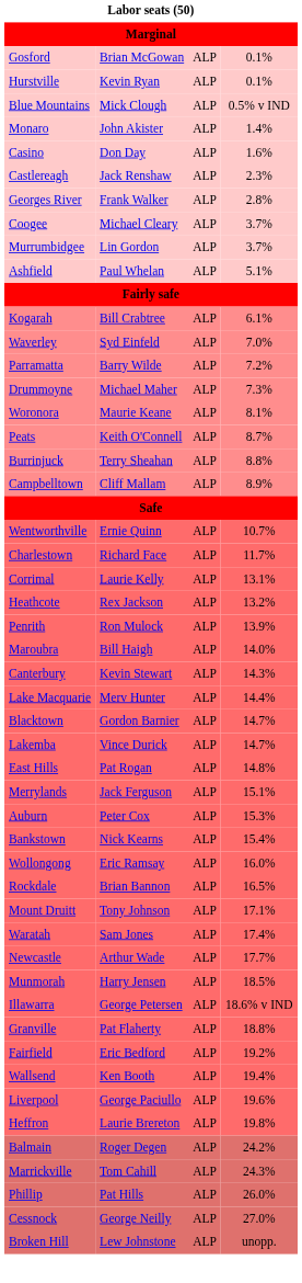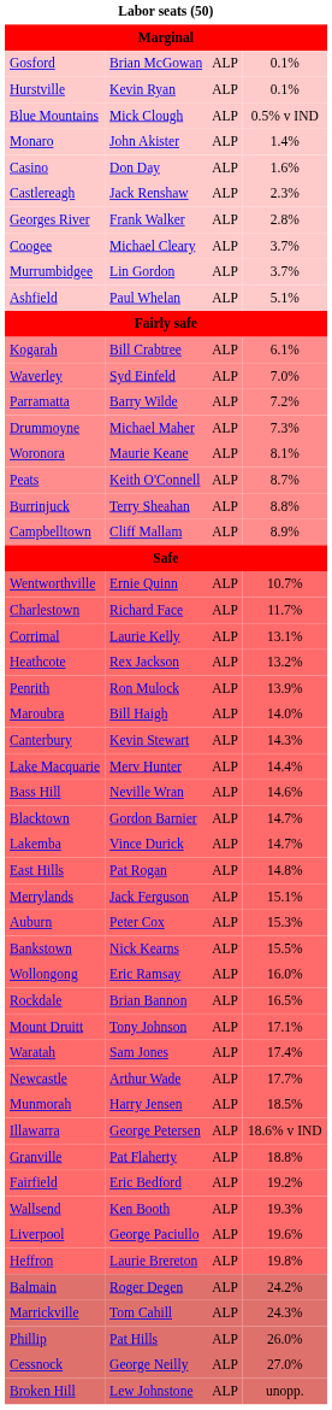+ row: Bass Hill | Neville Wran | ALP | 14.6%
Bankstown | column 4: 15.4% -> 15.5%
Wallsend | column 4: 19.4% -> 19.3%
